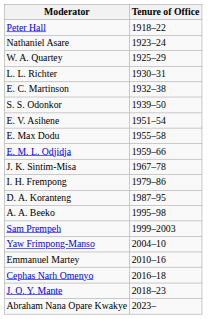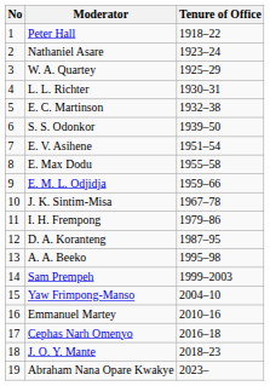+ column: No | 1 | 2 | 3 | 4 | 5 | 6 | 7 | 8 | 9 | 10 | 11 | 12 | 13 | 14 | 15 | 16 | 17 | 18 | 19
